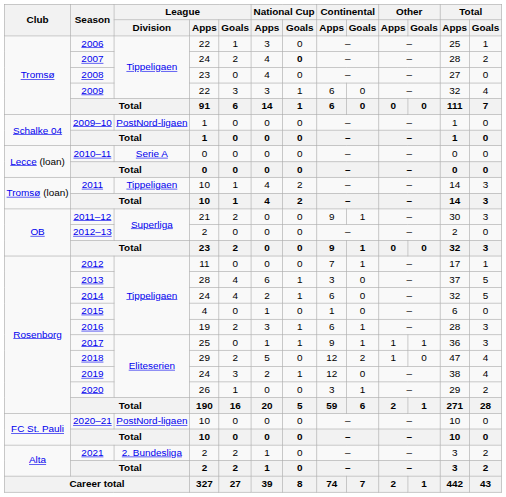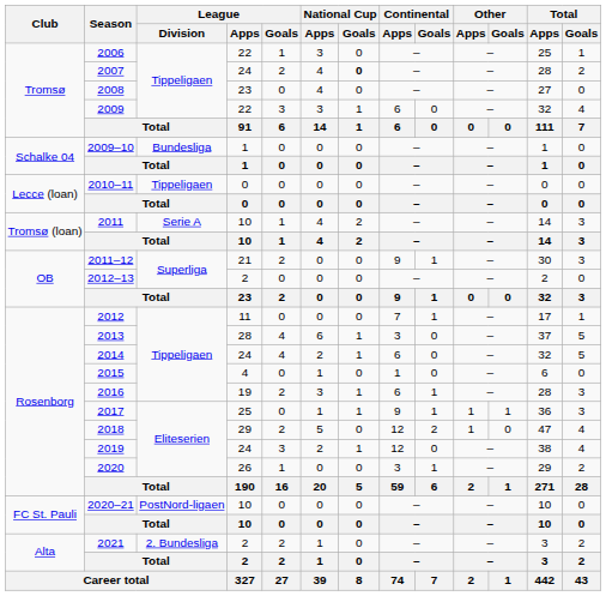2009–10 | League / Division: PostNord-ligaen -> Bundesliga
2010–11 | League / Division: Serie A -> Tippeligaen
2011 | League / Division: Tippeligaen -> Serie A
